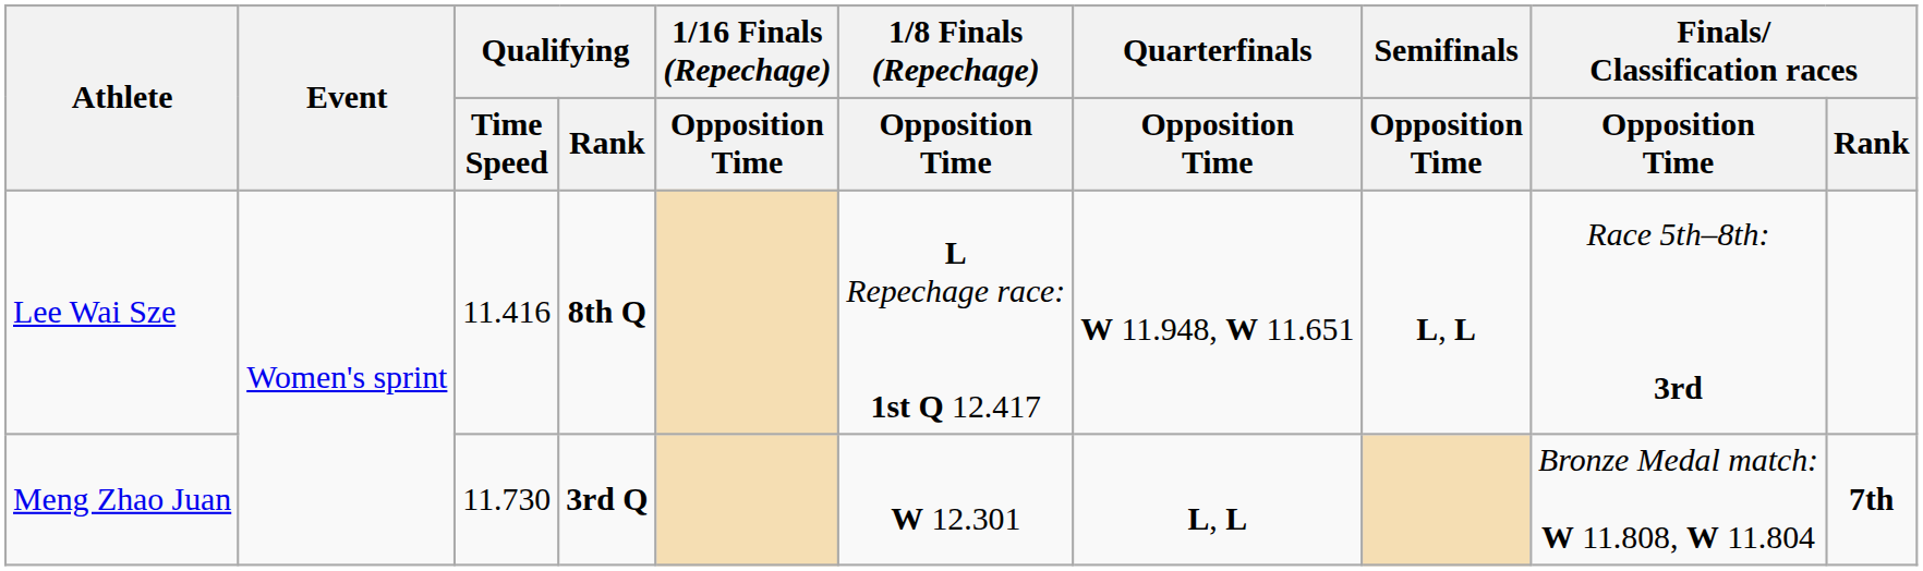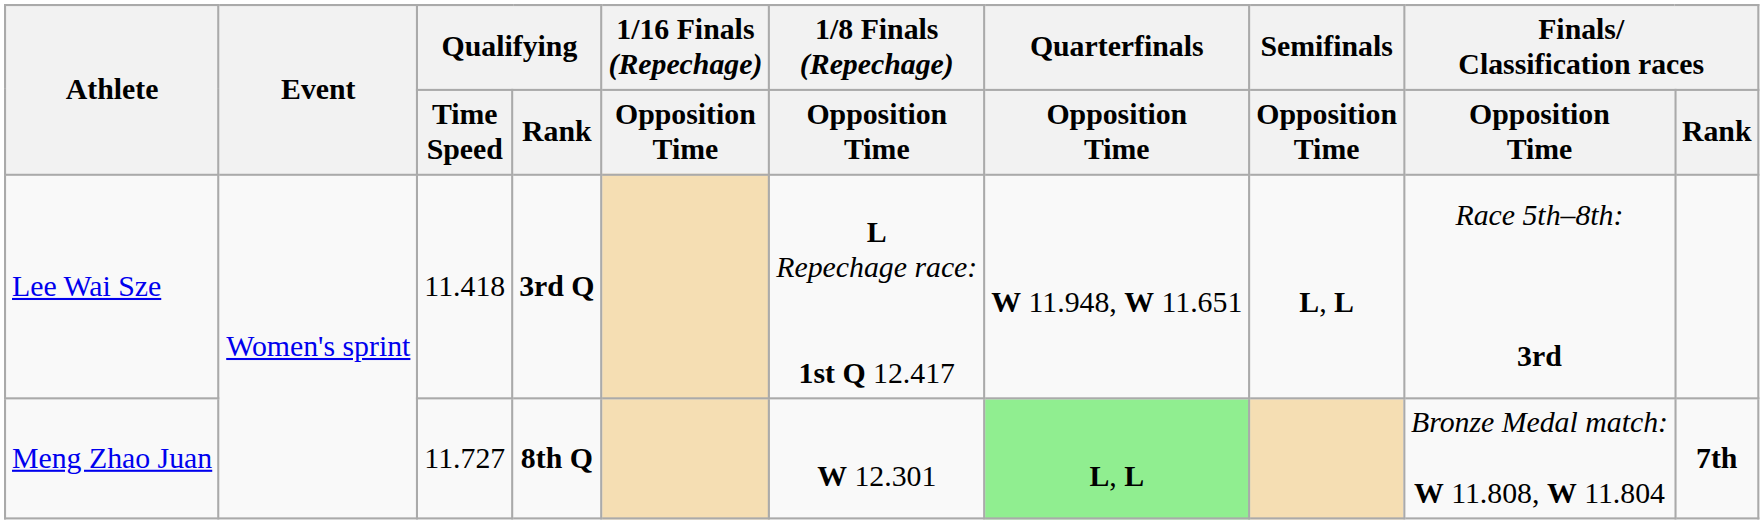Lee Wai Sze | Qualifying / Time Speed: 11.416 -> 11.418
Lee Wai Sze | Qualifying / Rank: 8th Q -> 3rd Q
Meng Zhao Juan | Qualifying / Time Speed: 11.730 -> 11.727
Meng Zhao Juan | Qualifying / Rank: 3rd Q -> 8th Q
Meng Zhao Juan | Quarterfinals / Opposition Time: no background -> lightgreen background
